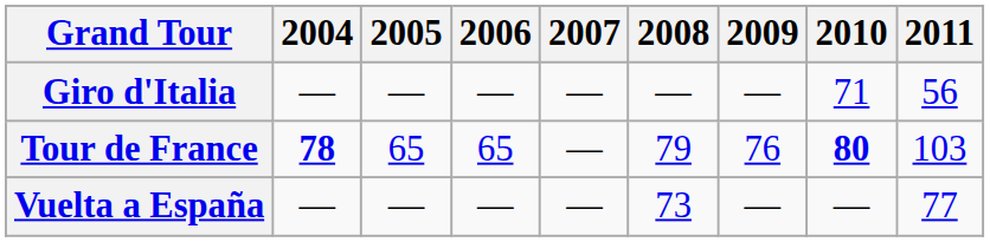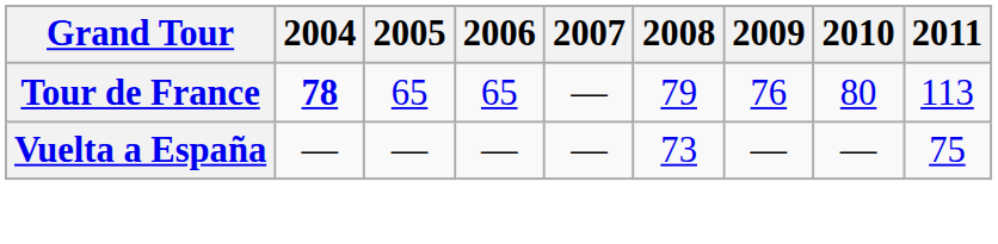- row: Giro d'Italia | — | — | — | — | — | — | 71 | 56
Tour de France | 2010: bold -> normal
Tour de France | 2011: 103 -> 113
Vuelta a España | 2011: 77 -> 75
